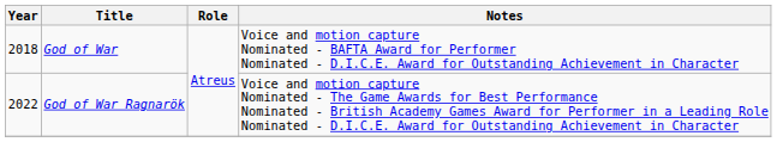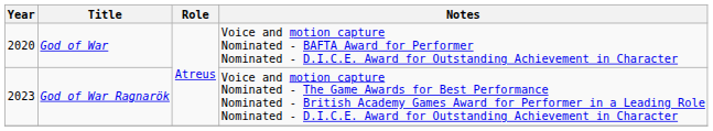God of War | Year: 2018 -> 2020
God of War Ragnarök | Year: 2022 -> 2023
